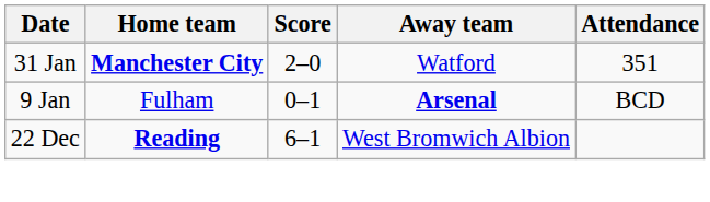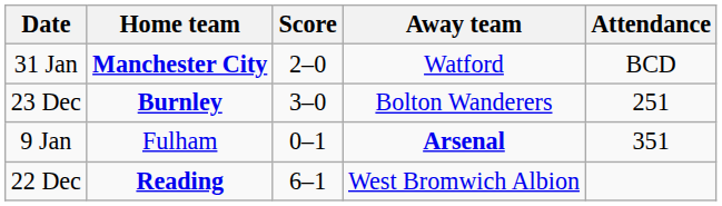31 Jan | Attendance: 351 -> BCD
+ row: 23 Dec | Burnley | 3–0 | Bolton Wanderers | 251
9 Jan | Attendance: BCD -> 351
